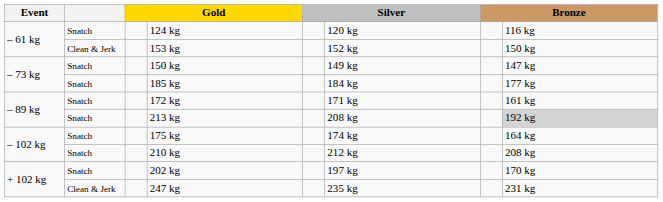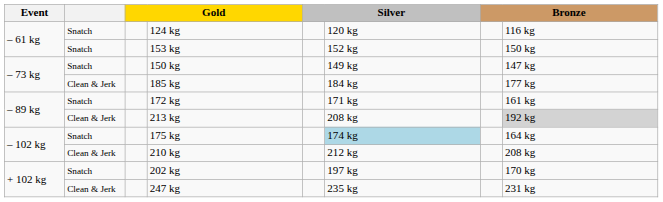153 kg | column 2: Clean & Jerk -> Snatch
185 kg | column 2: Snatch -> Clean & Jerk
213 kg | column 2: Snatch -> Clean & Jerk
175 kg | column 6: no background -> lightblue background
210 kg | column 2: Snatch -> Clean & Jerk
